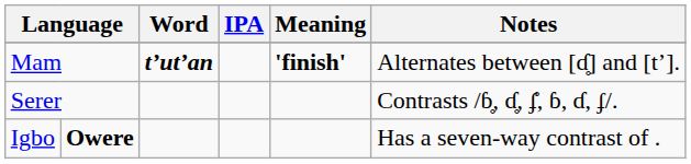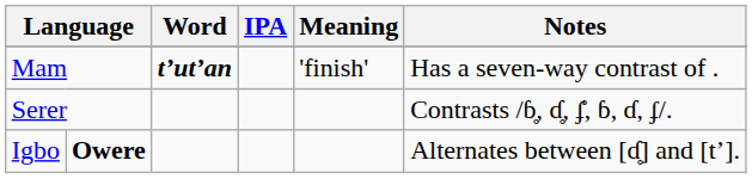Mam | Meaning: bold -> normal
Mam | Notes: Alternates between [ɗ̥] and [tʼ]. -> Has a seven-way contrast of .
Igbo | Notes: Has a seven-way contrast of . -> Alternates between [ɗ̥] and [tʼ].
